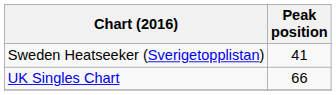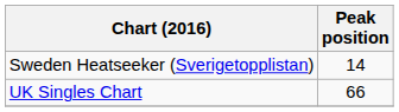Sweden Heatseeker (Sverigetopplistan) | Peak position: 41 -> 14
